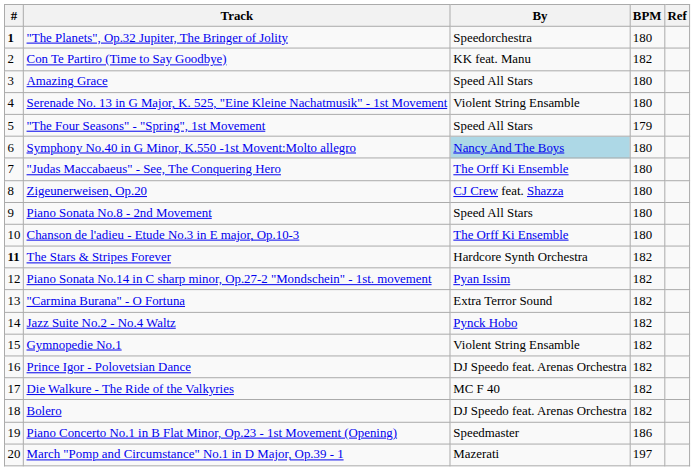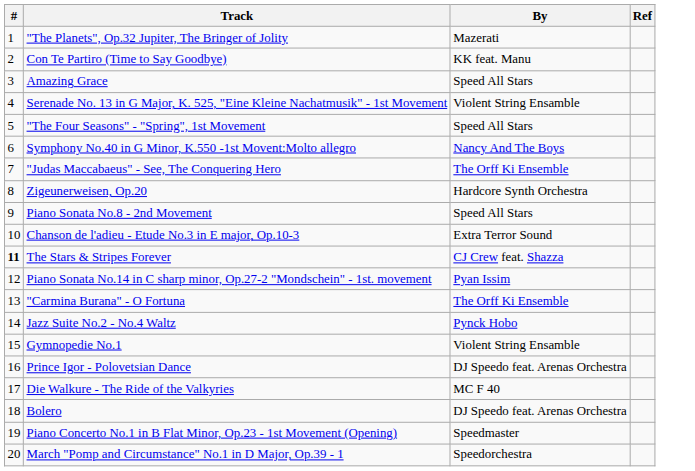- column: BPM | 180 | 182 | 180 | 180 | 179 | 180 | 180 | 180 | 180 | 180 | 182 | 182 | 182 | 182 | 182 | 182 | 182 | 182 | 186 | 197
"The Planets", Op.32 Jupiter, The Bringer of Jolity | #: bold -> normal
"The Planets", Op.32 Jupiter, The Bringer of Jolity | By: Speedorchestra -> Mazerati
Symphony No.40 in G Minor, K.550 -1st Movent:Molto allegro | By: lightblue background -> no background
Zigeunerweisen, Op.20 | By: CJ Crew feat. Shazza -> Hardcore Synth Orchestra
Chanson de l'adieu - Etude No.3 in E major, Op.10-3 | By: The Orff Ki Ensemble -> Extra Terror Sound
The Stars & Stripes Forever | By: Hardcore Synth Orchestra -> CJ Crew feat. Shazza
"Carmina Burana" - O Fortuna | By: Extra Terror Sound -> The Orff Ki Ensemble
March "Pomp and Circumstance" No.1 in D Major, Op.39 - 1 | By: Mazerati -> Speedorchestra
